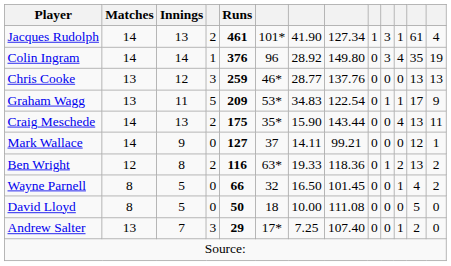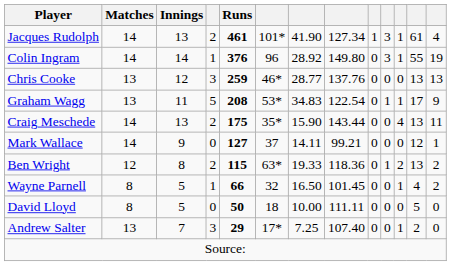Colin Ingram | column 11: 4 -> 1
Colin Ingram | column 12: 35 -> 55
Graham Wagg | Runs: 209 -> 208
Ben Wright | Runs: 116 -> 115
Wayne Parnell | column 4: 0 -> 1
David Lloyd | column 8: 111.08 -> 111.11
